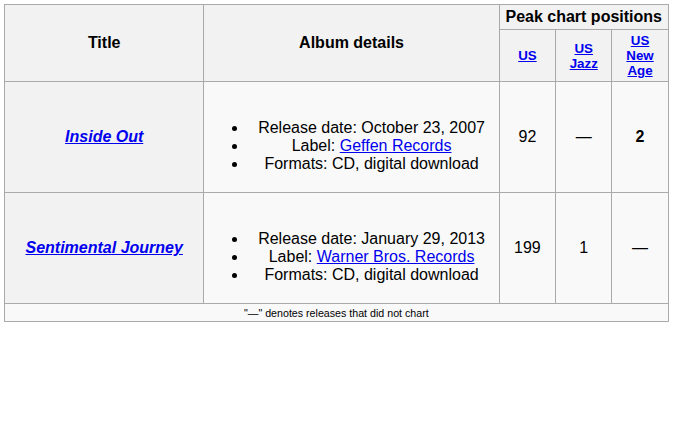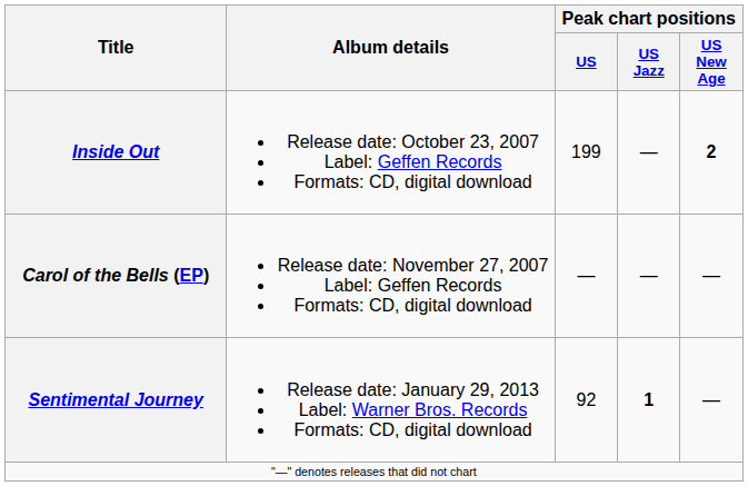Inside Out | Peak chart positions / US: 92 -> 199
+ row: Carol of the Bells (EP) | Release date: November 27, 2007 Label: Geffen Records Formats: CD, digital download | — | — | —
Sentimental Journey | Peak chart positions / US: 199 -> 92
Sentimental Journey | Peak chart positions / US Jazz: normal -> bold
